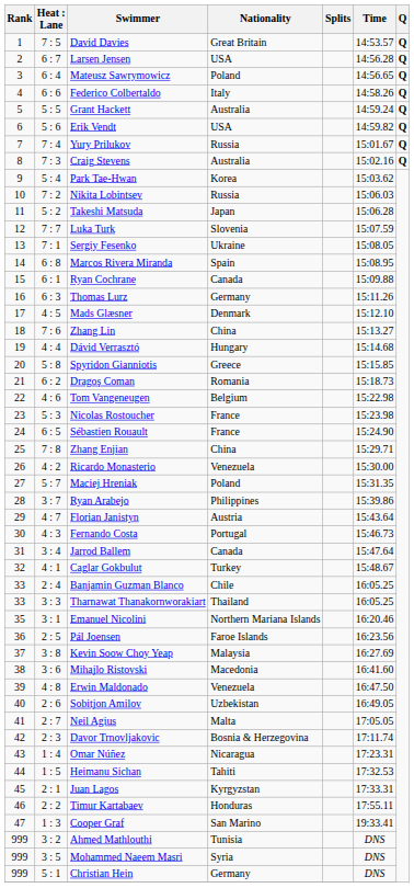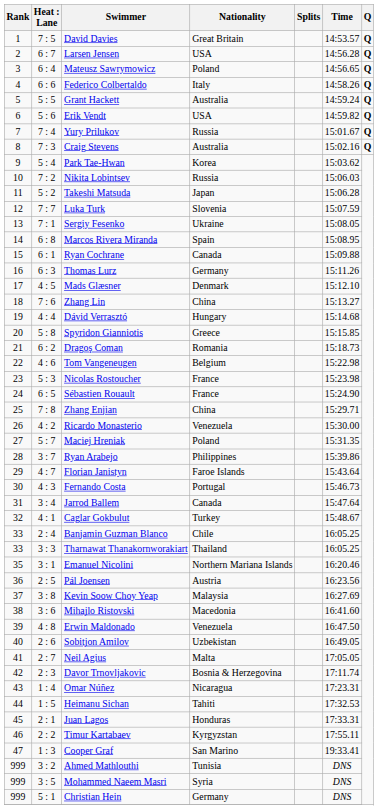Florian Janistyn | Nationality: Austria -> Faroe Islands
Pál Joensen | Nationality: Faroe Islands -> Austria
Juan Lagos | Nationality: Kyrgyzstan -> Honduras
Timur Kartabaev | Nationality: Honduras -> Kyrgyzstan
